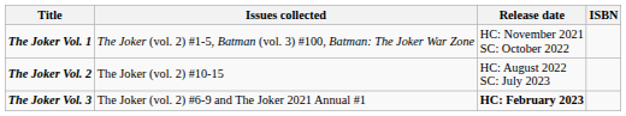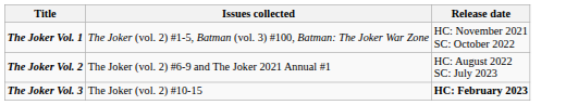- column: ISBN
The Joker Vol. 2 | Issues collected: The Joker (vol. 2) #10-15 -> The Joker (vol. 2) #6-9 and The Joker 2021 Annual #1
The Joker Vol. 3 | Issues collected: The Joker (vol. 2) #6-9 and The Joker 2021 Annual #1 -> The Joker (vol. 2) #10-15
